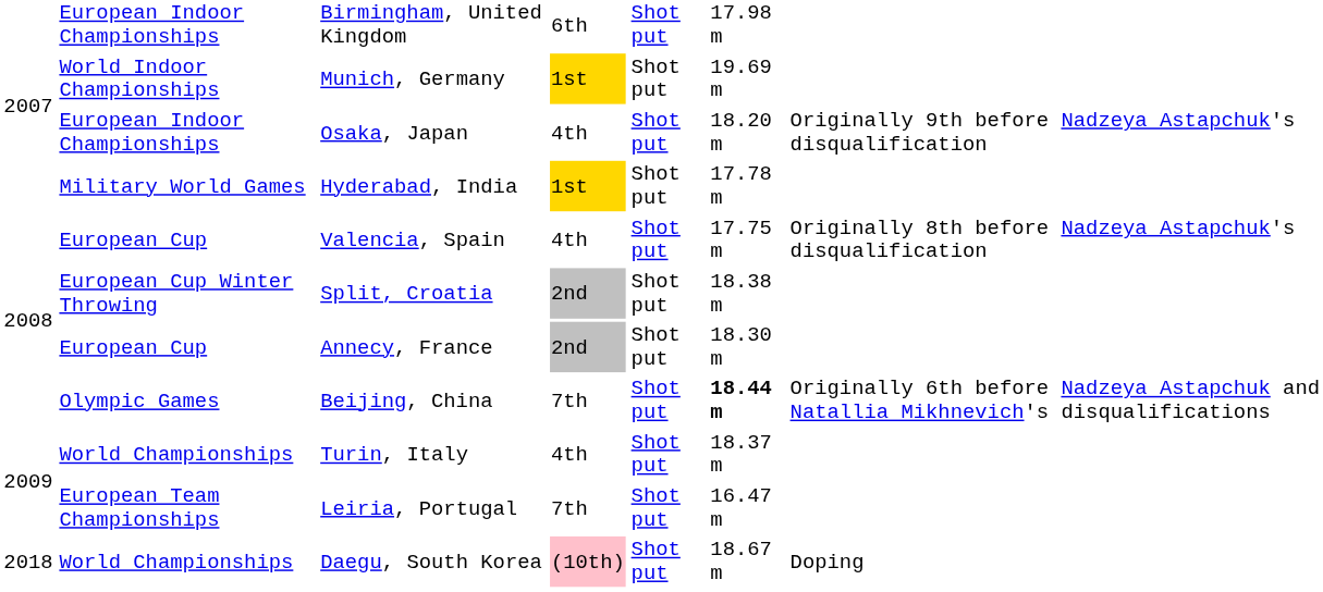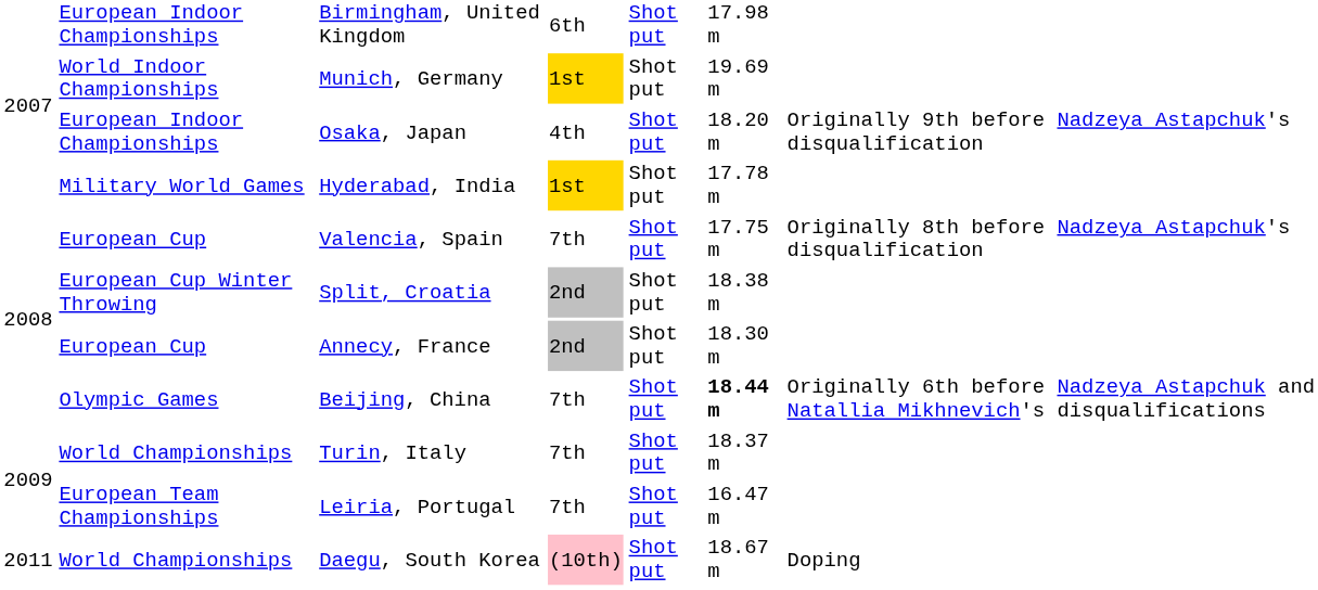Valencia, Spain | column 4: 4th -> 7th
Turin, Italy | column 4: 4th -> 7th
Daegu, South Korea | column 1: 2018 -> 2011
